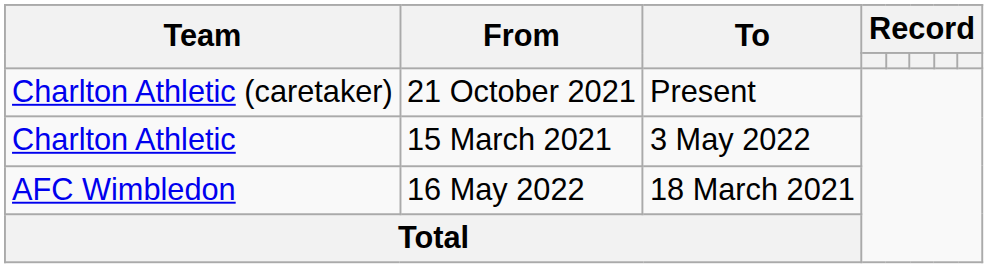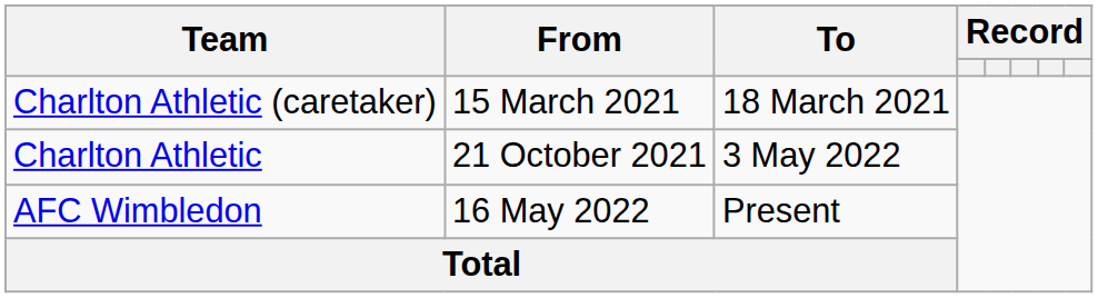Charlton Athletic (caretaker) | From: 21 October 2021 -> 15 March 2021
Charlton Athletic (caretaker) | To: Present -> 18 March 2021
Charlton Athletic | From: 15 March 2021 -> 21 October 2021
AFC Wimbledon | To: 18 March 2021 -> Present
